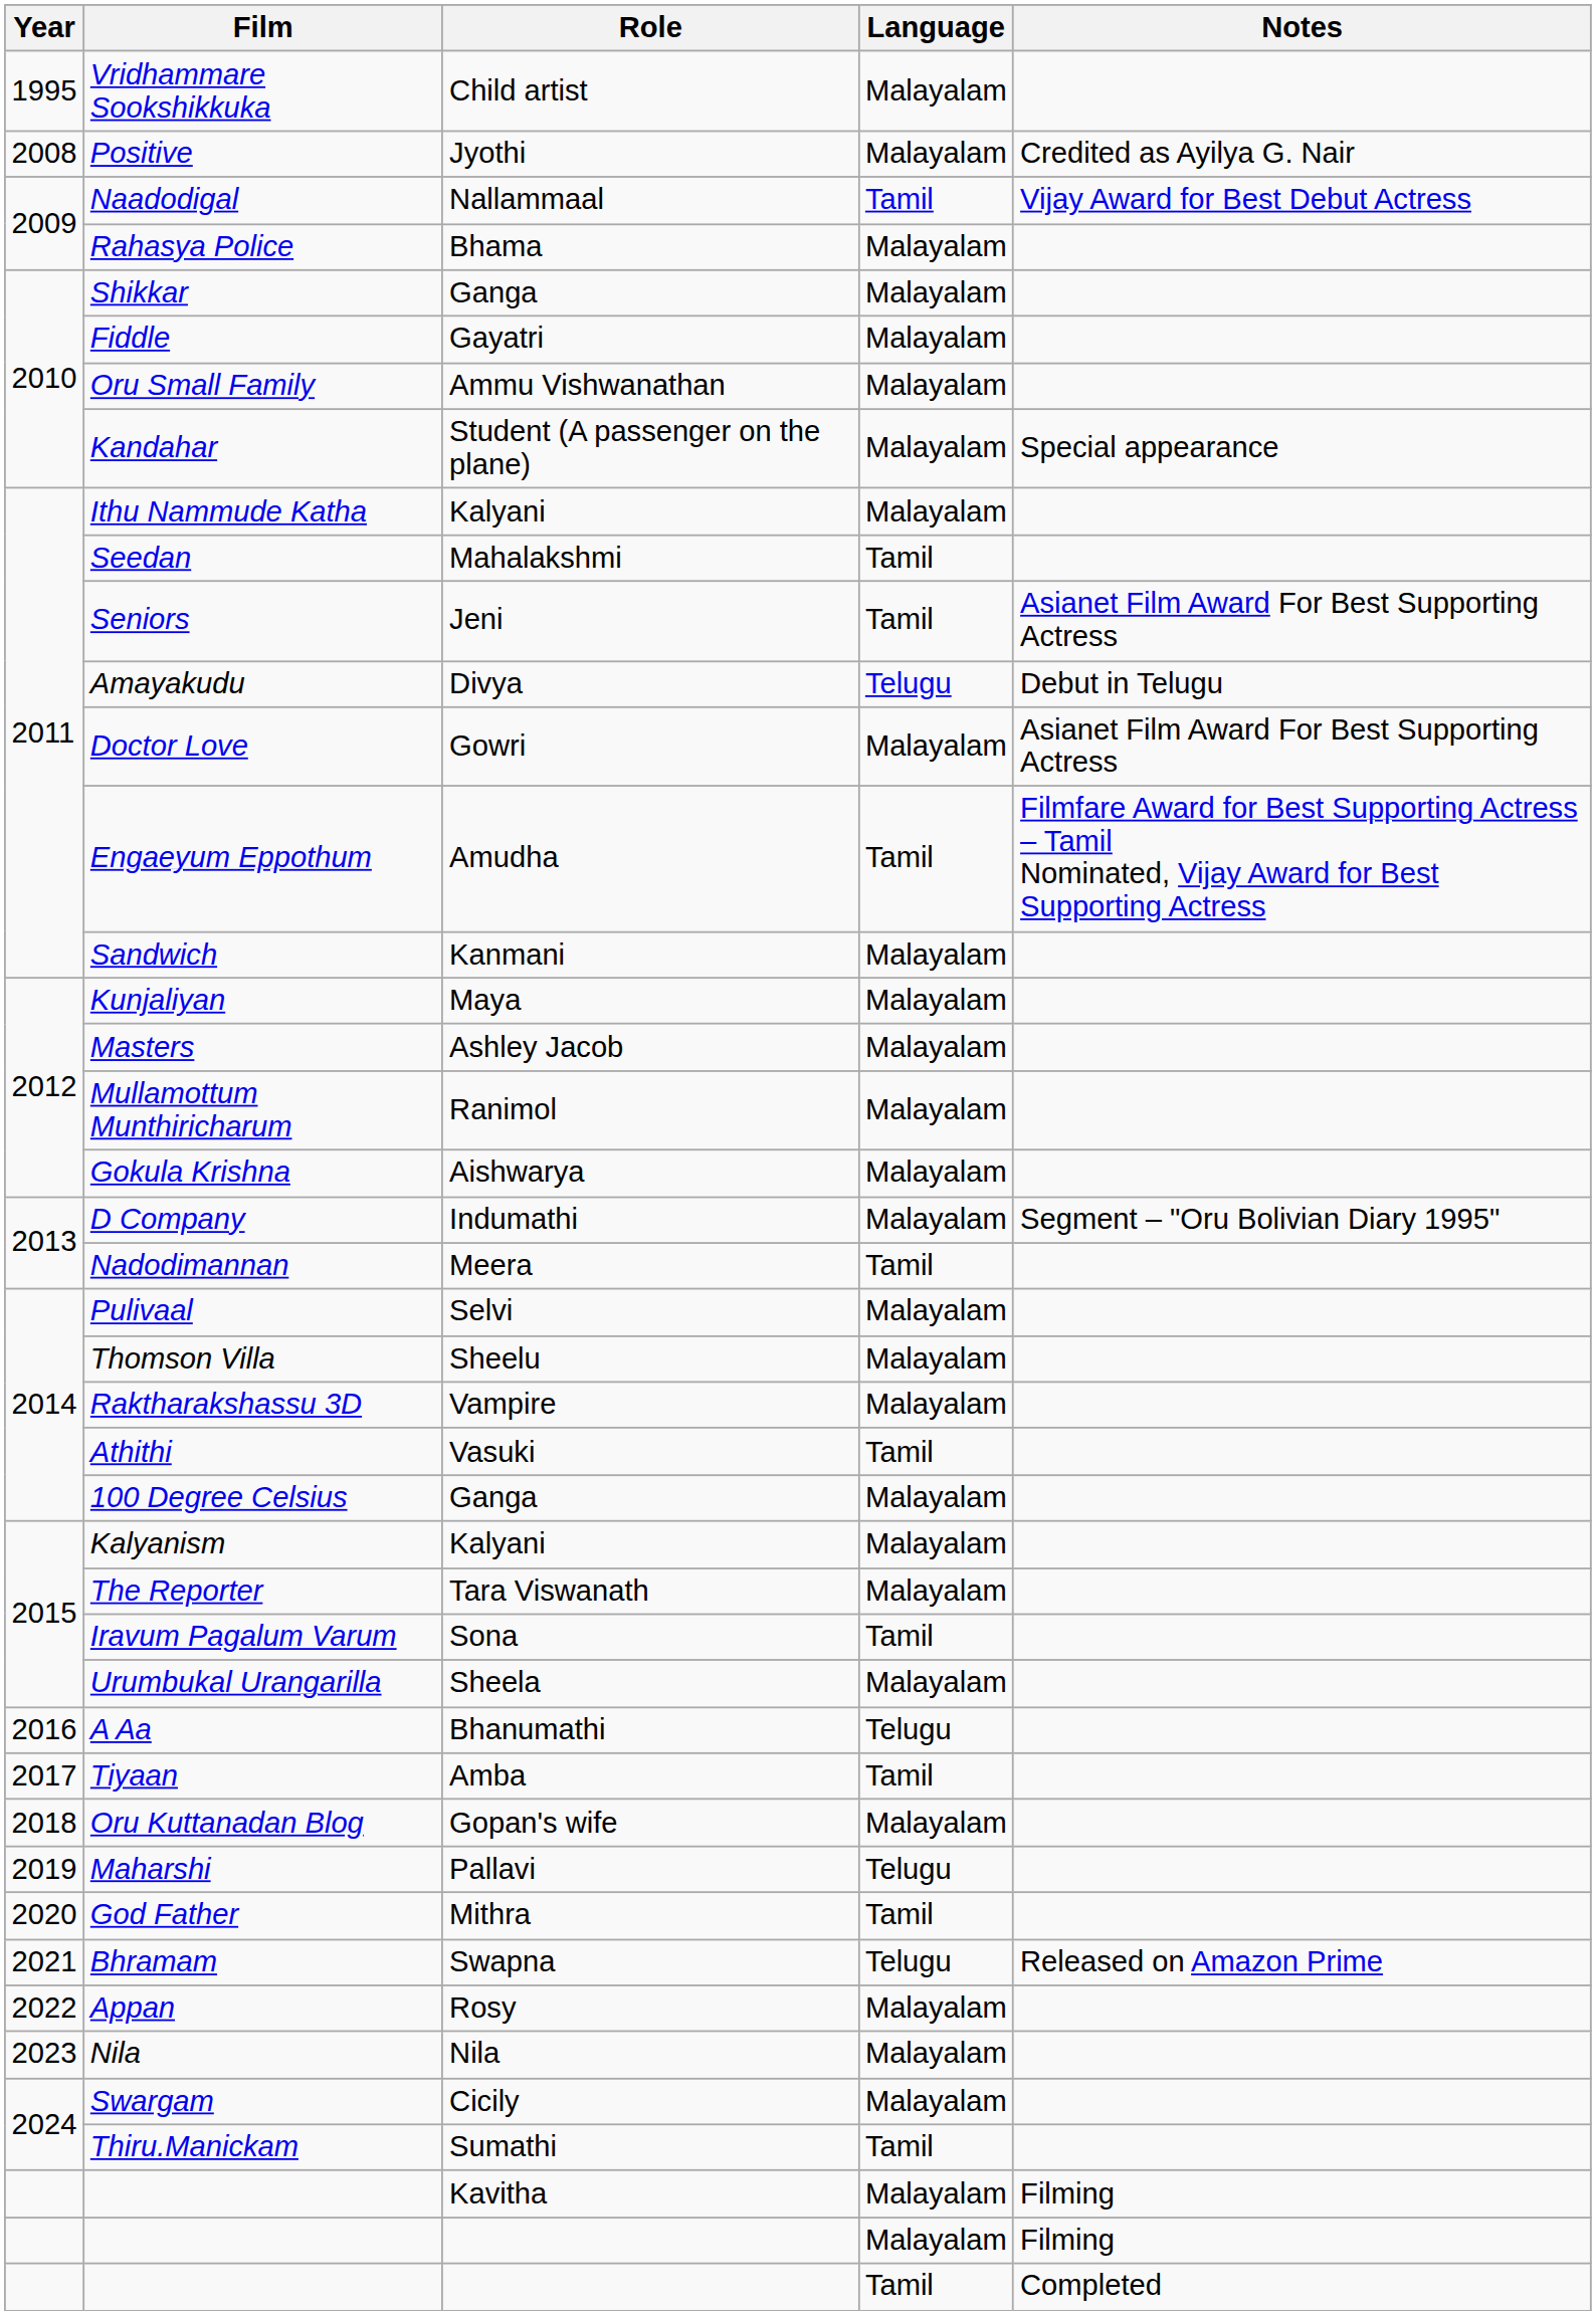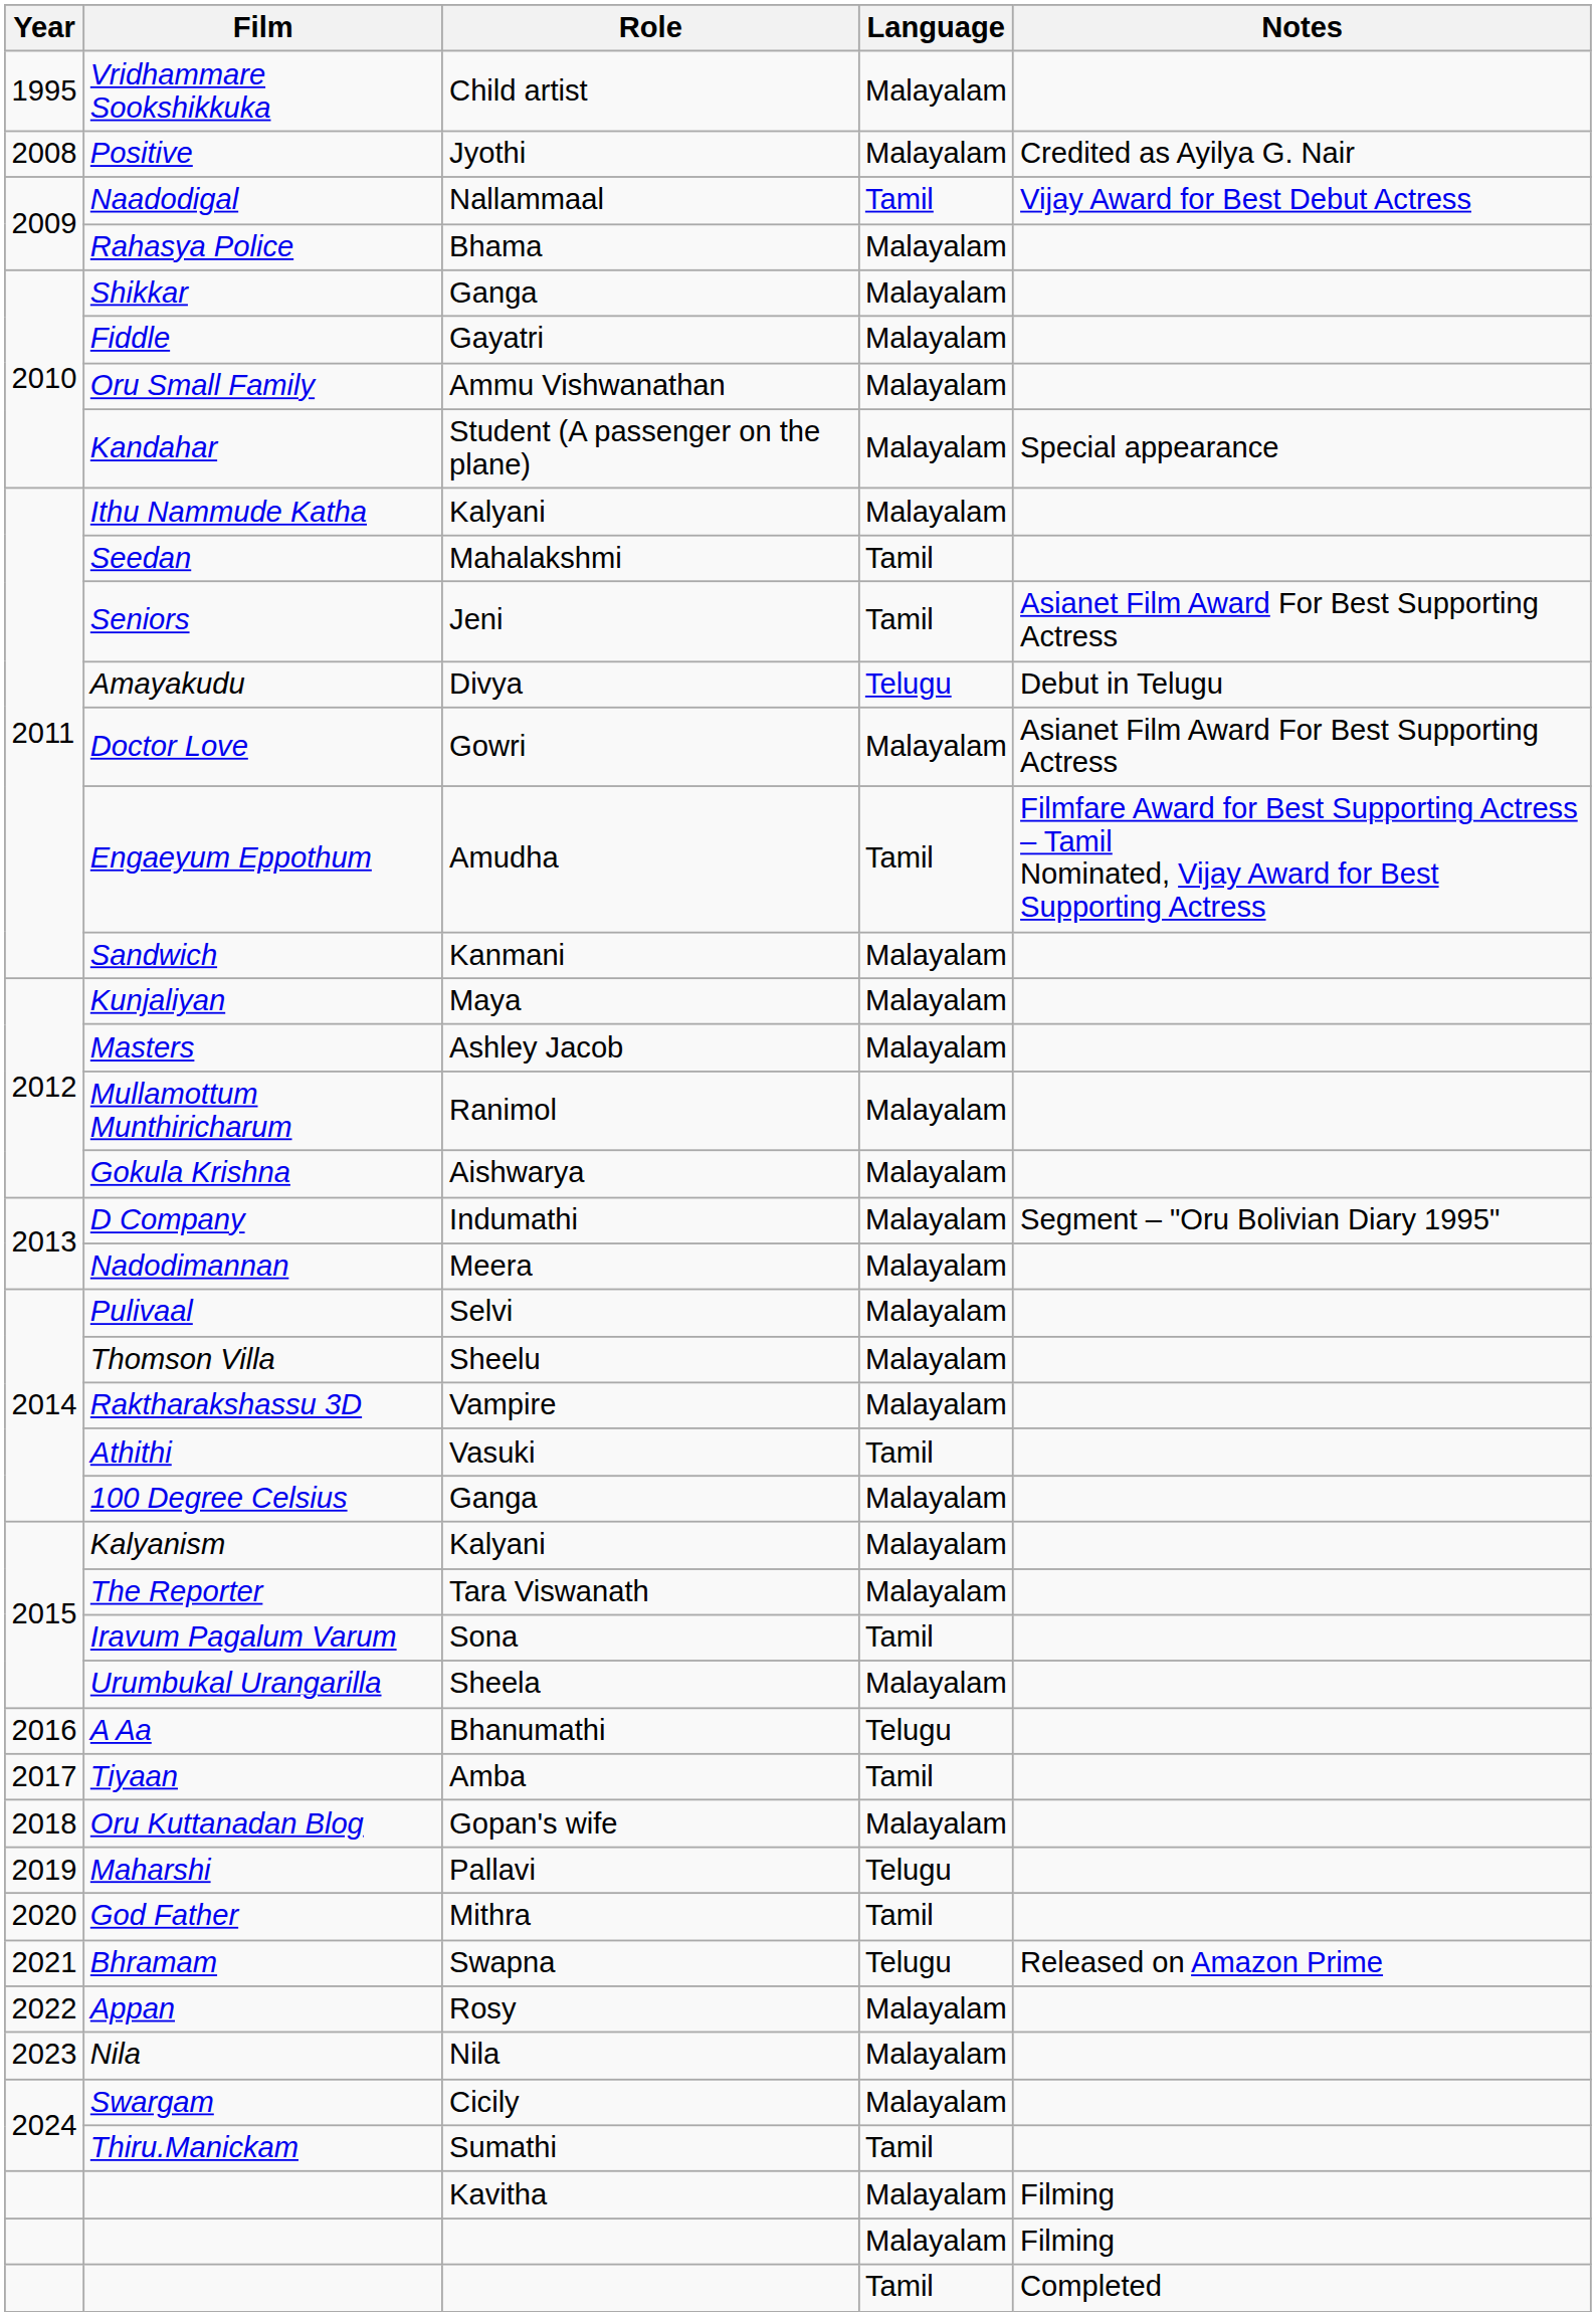Nadodimannan | Language: Tamil -> Malayalam
